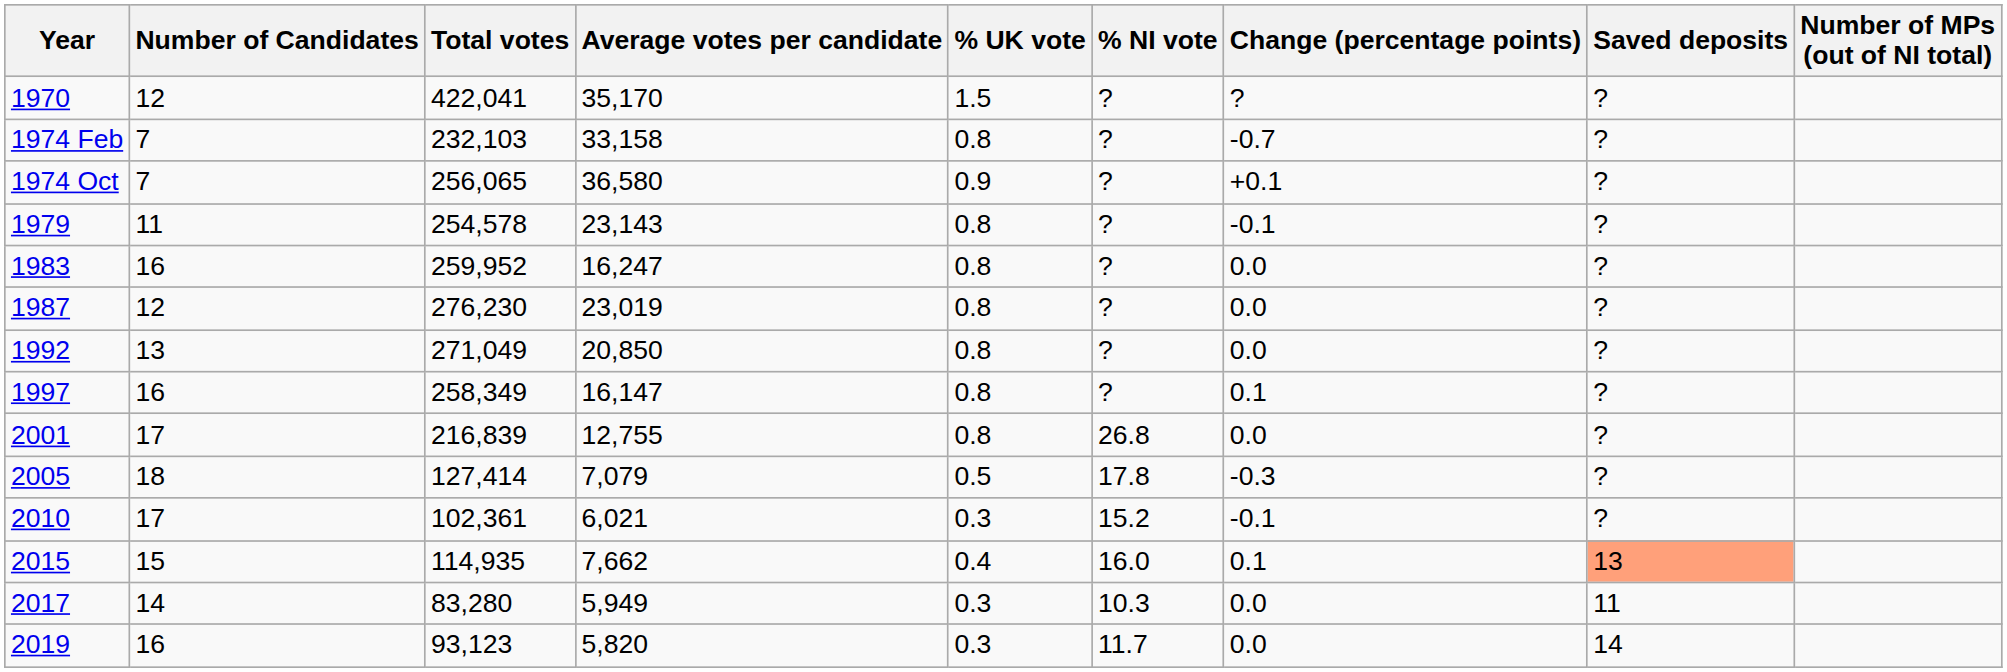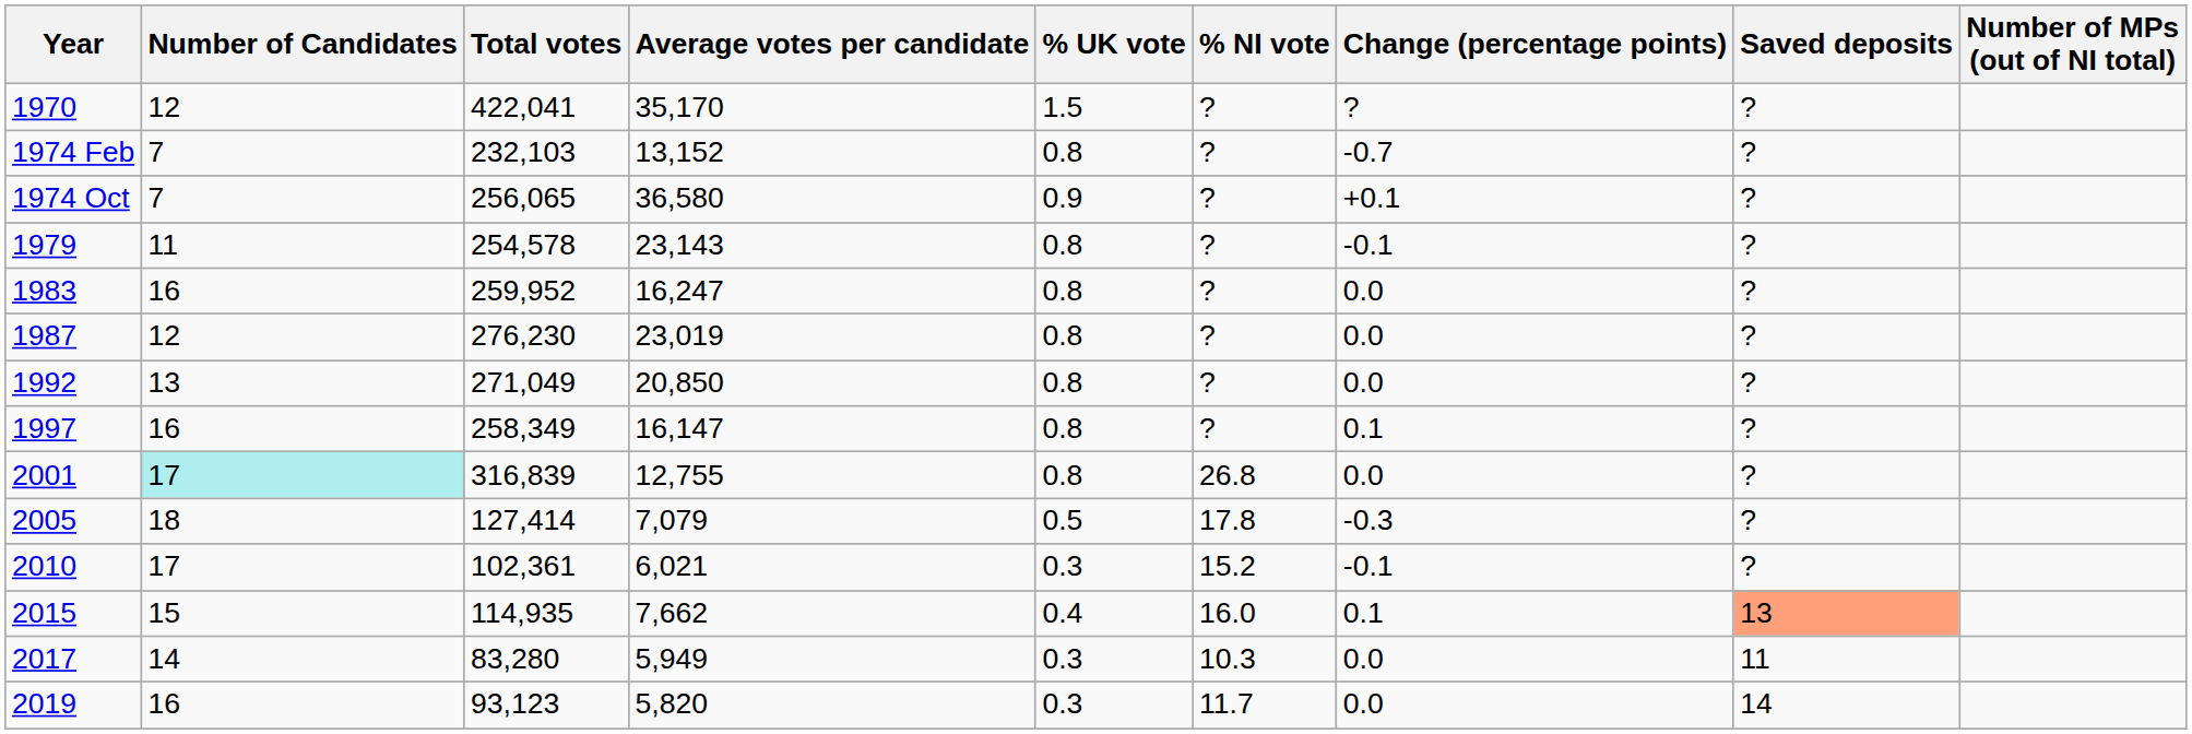1974 Feb | Average votes per candidate: 33,158 -> 13,152
2001 | Number of Candidates: no background -> paleturquoise background
2001 | Total votes: 216,839 -> 316,839
